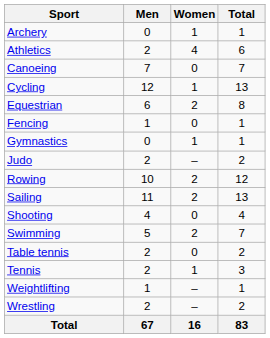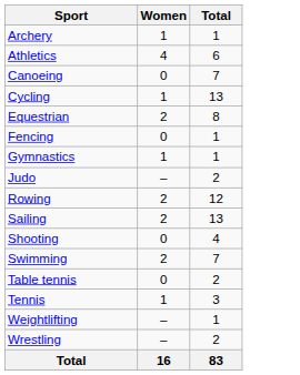- column: Men | 0 | 2 | 7 | 12 | 6 | 1 | 0 | 2 | 10 | 11 | 4 | 5 | 2 | 2 | 1 | 2 | 67
